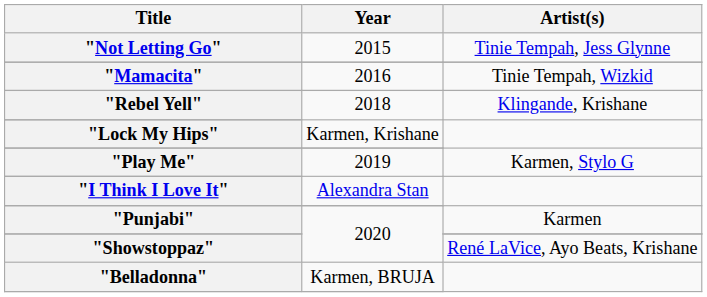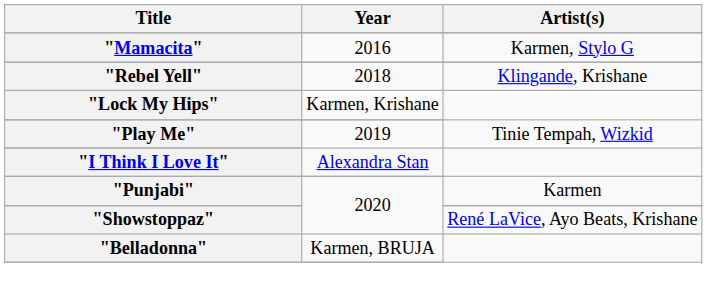- row: "Not Letting Go" | 2015 | Tinie Tempah, Jess Glynne
"Mamacita" | Artist(s): Tinie Tempah, Wizkid -> Karmen, Stylo G
"Play Me" | Artist(s): Karmen, Stylo G -> Tinie Tempah, Wizkid
